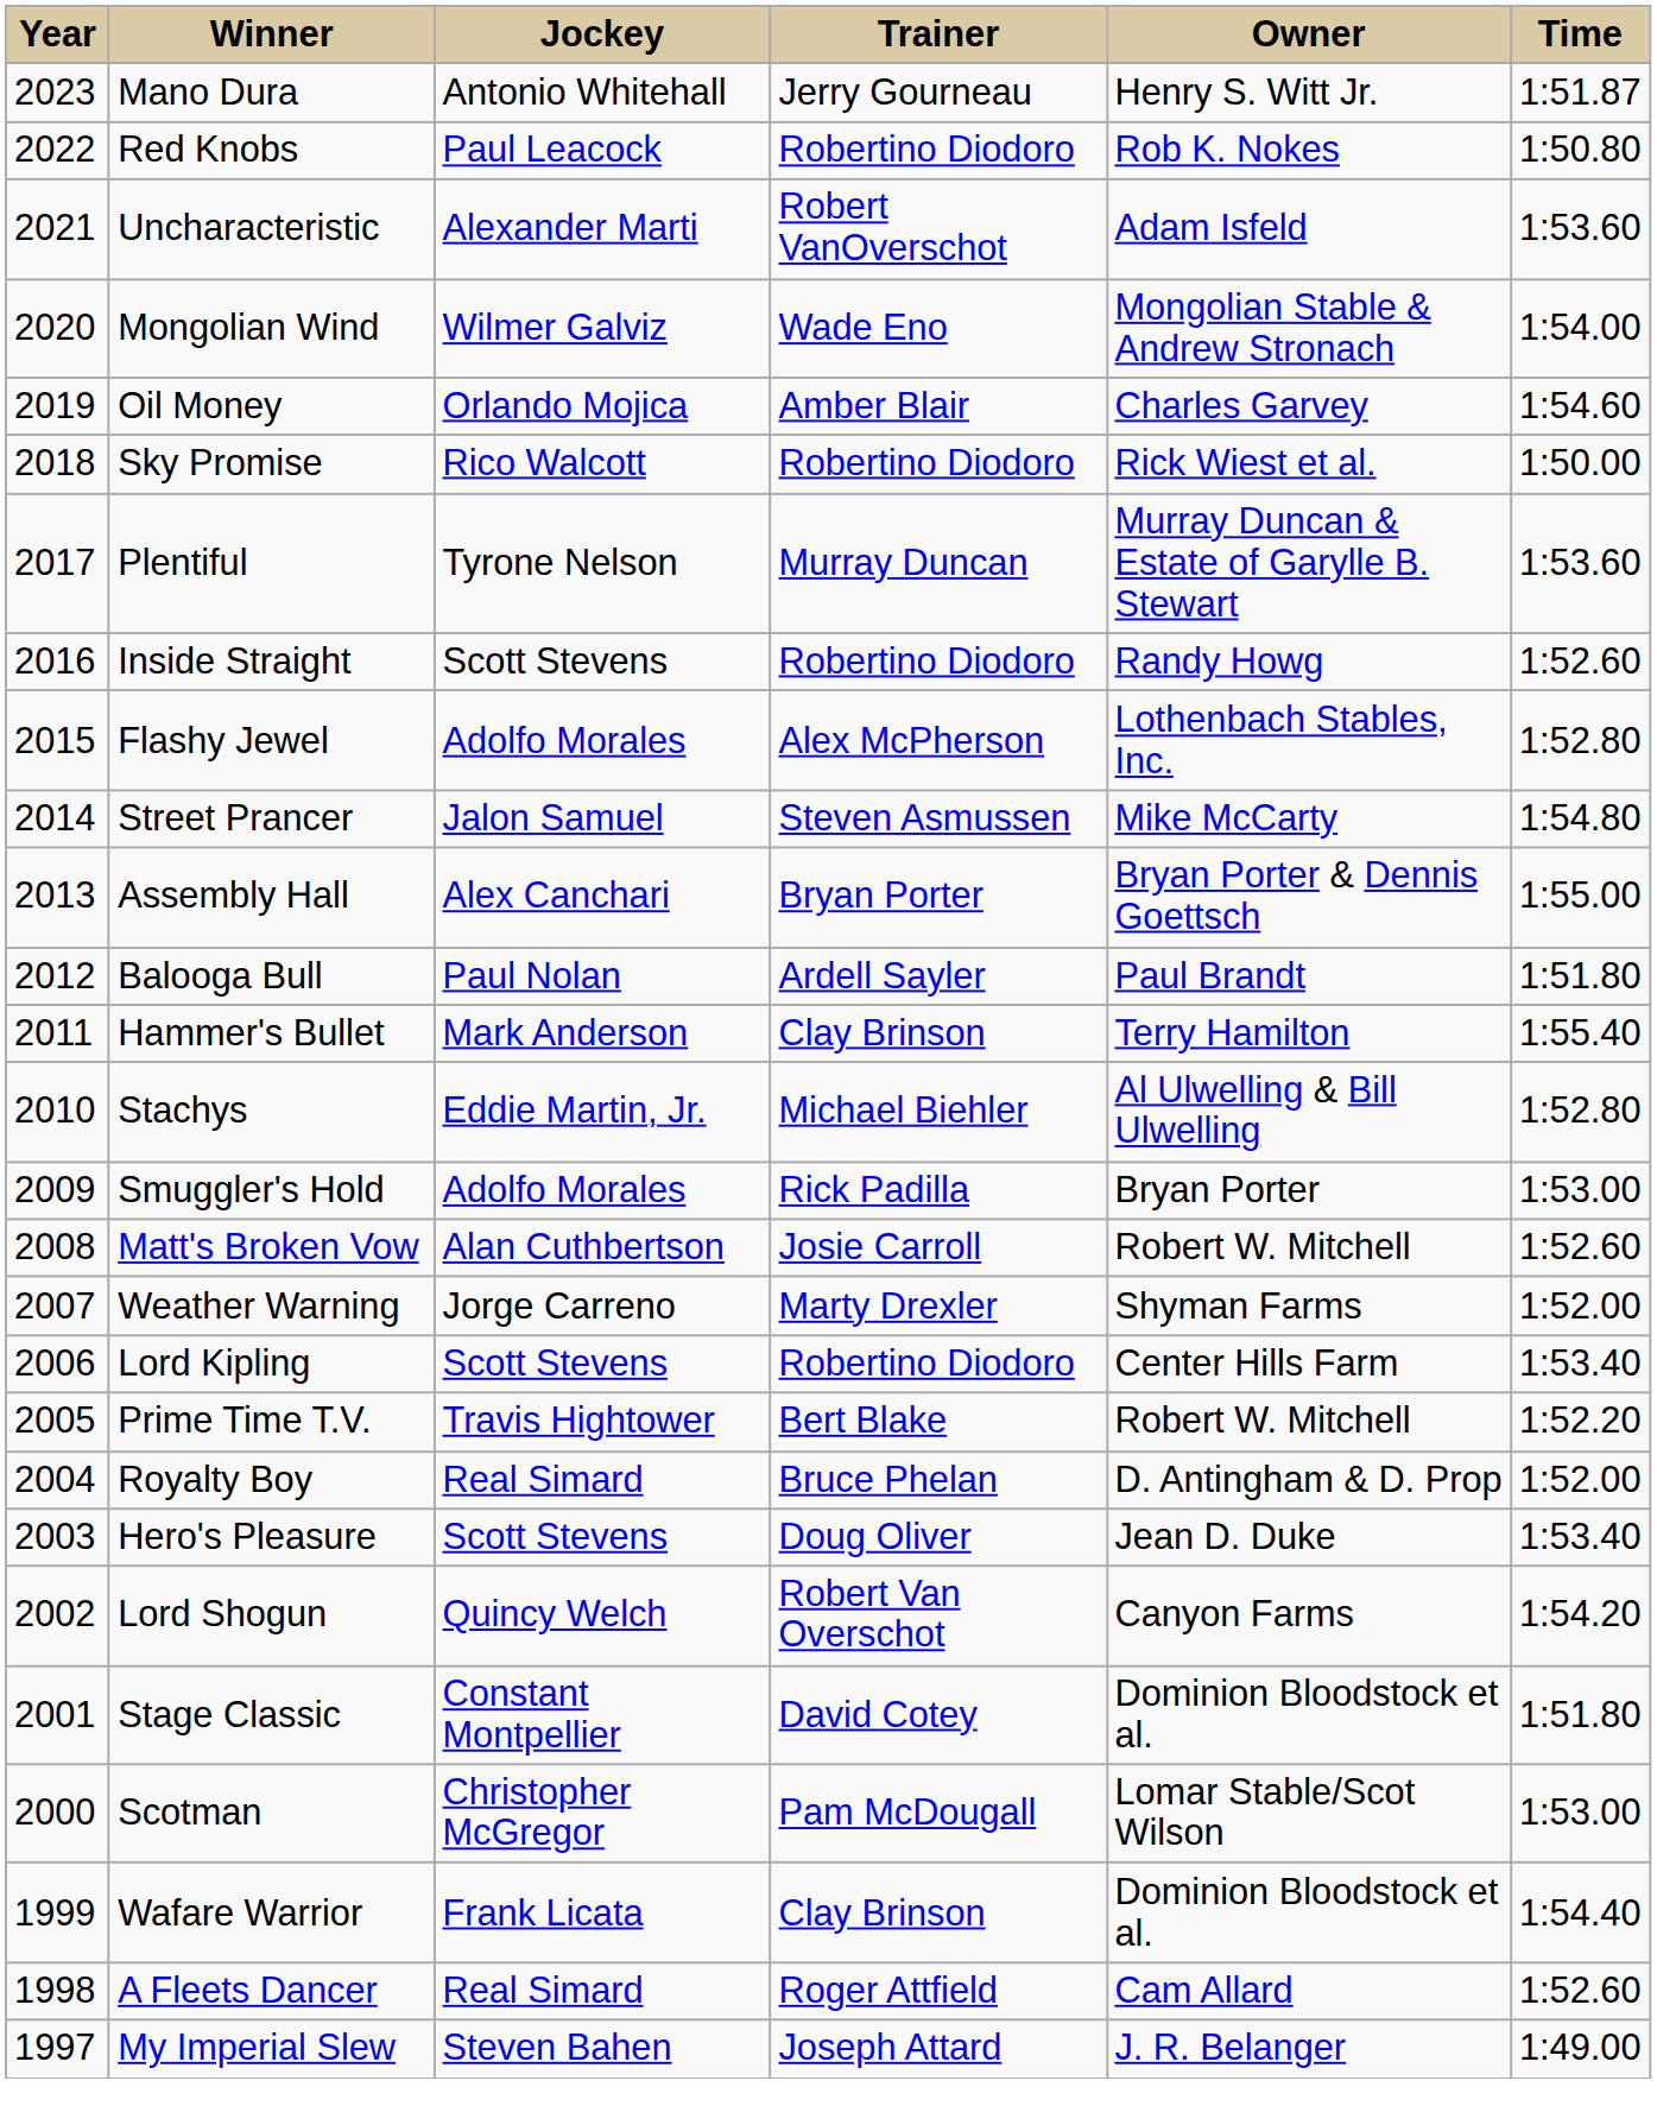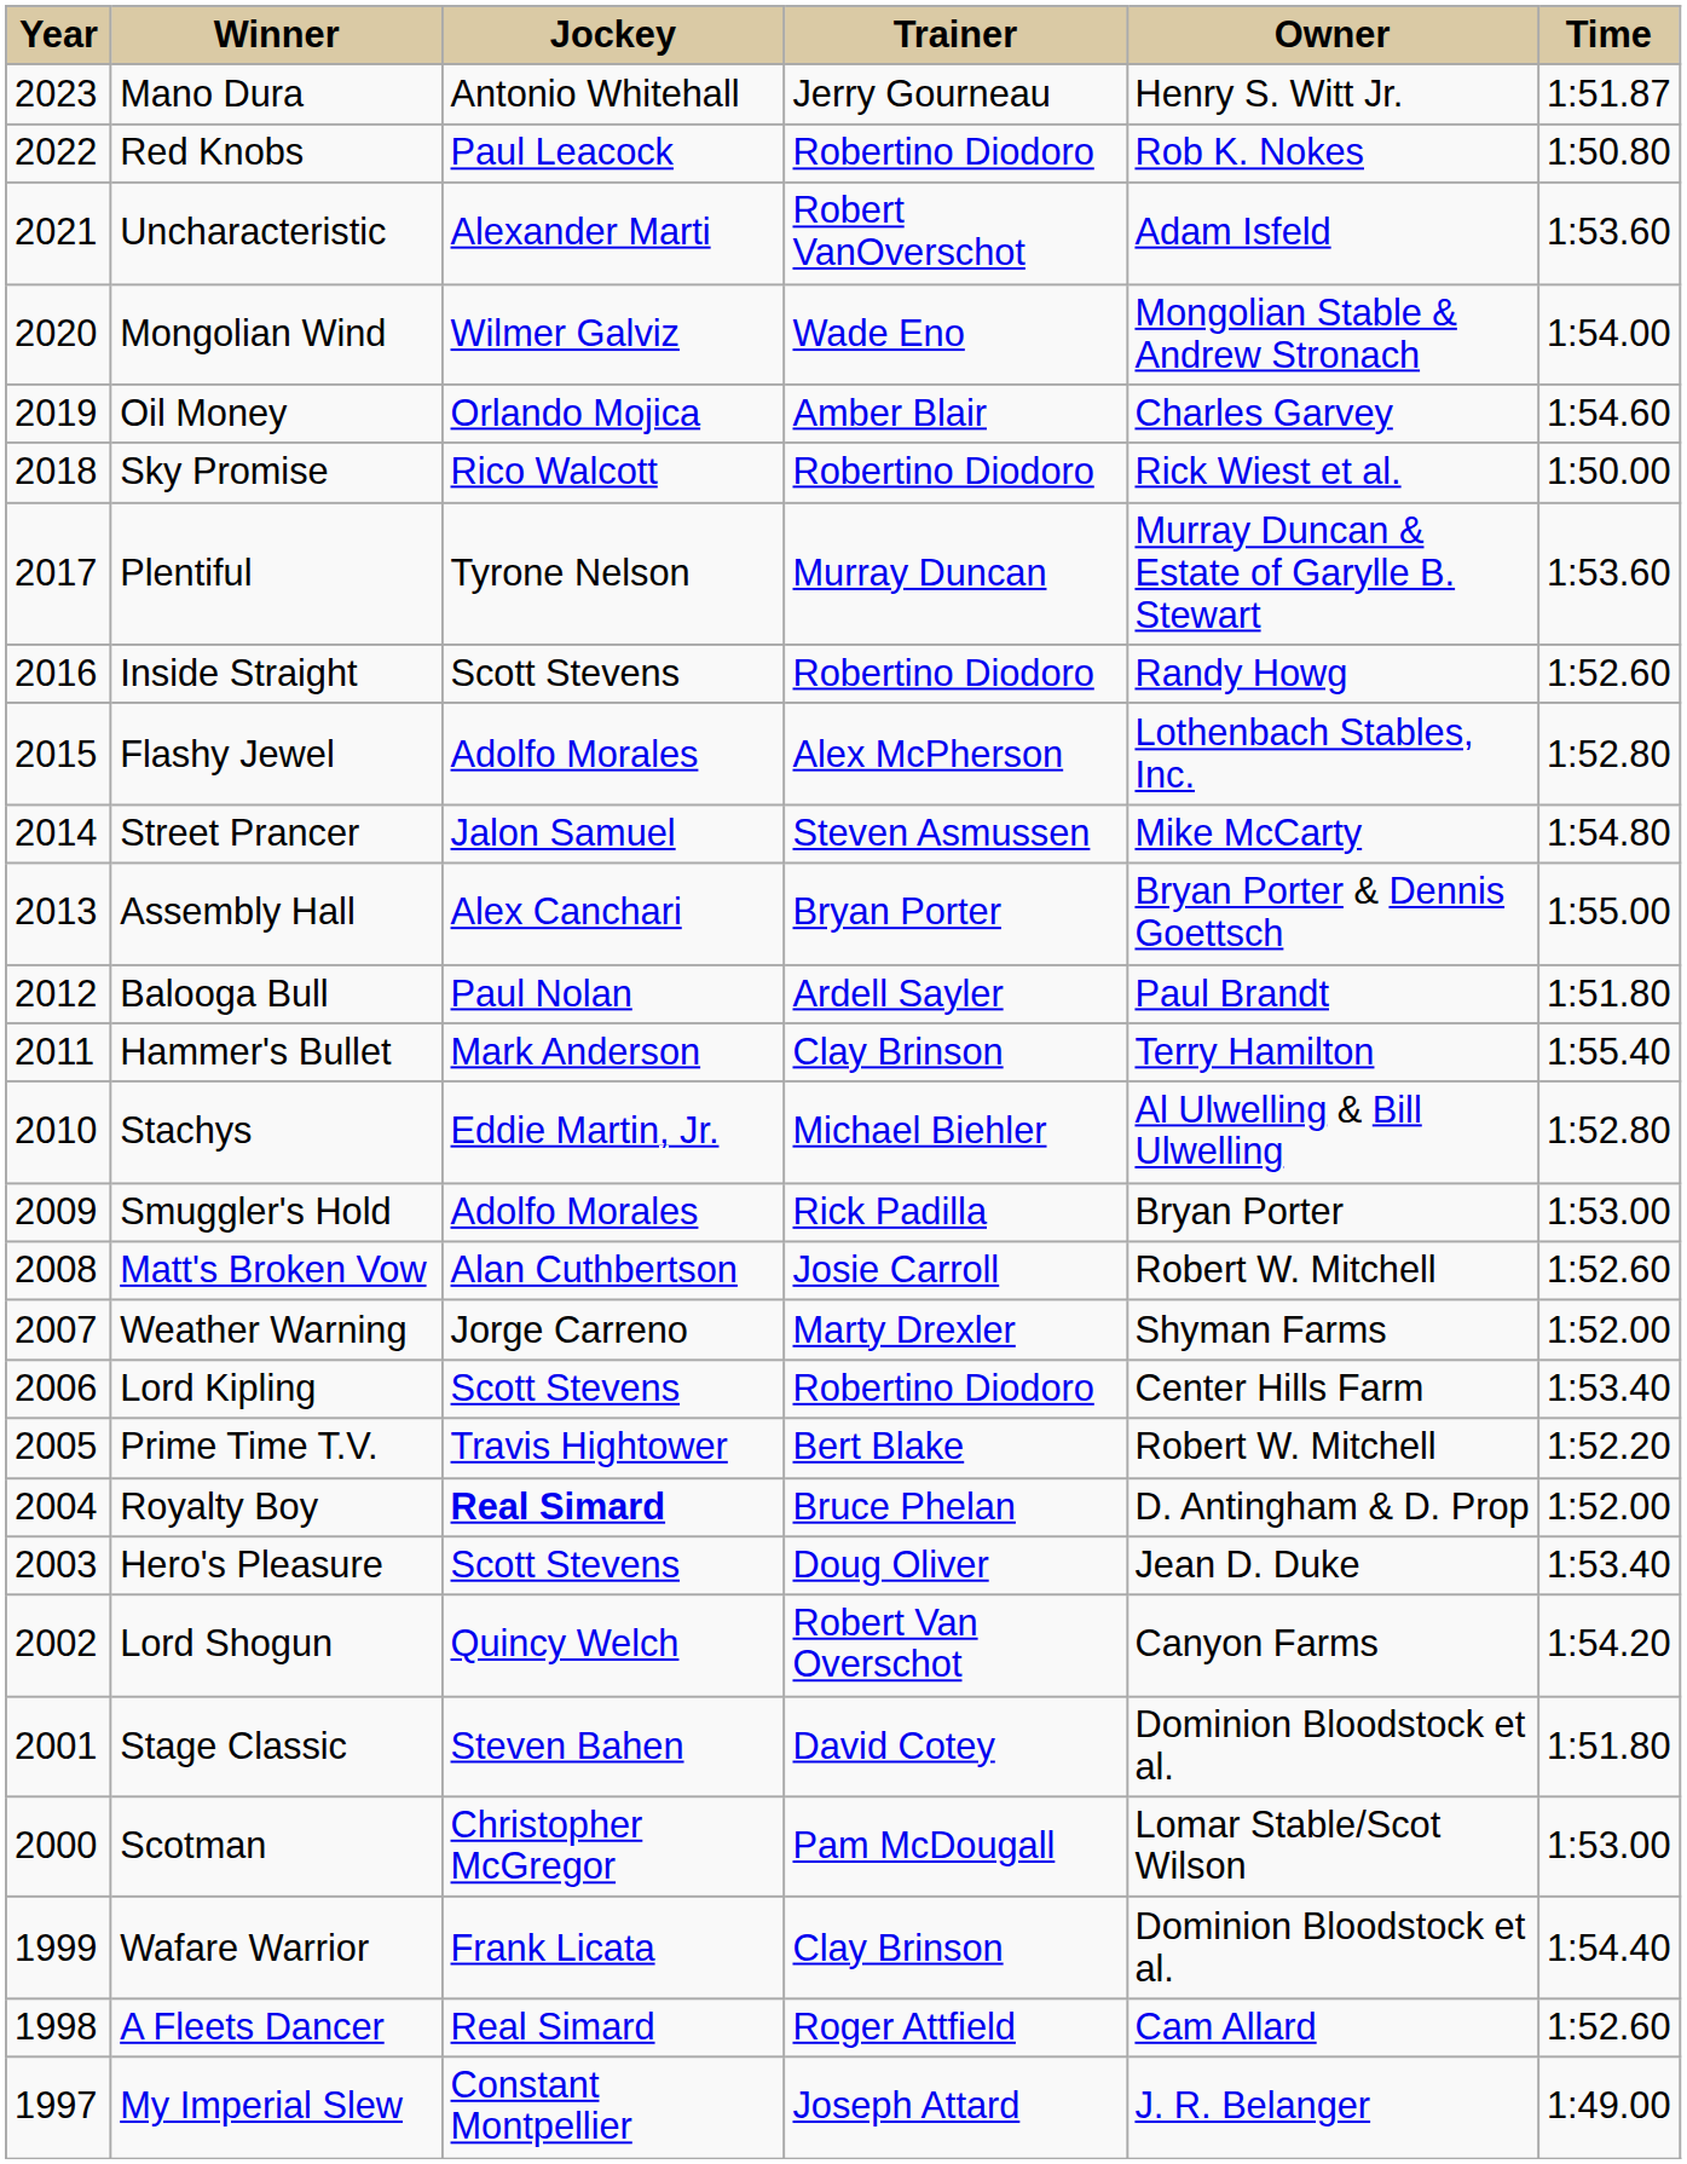Royalty Boy | Jockey: normal -> bold
Stage Classic | Jockey: Constant Montpellier -> Steven Bahen
My Imperial Slew | Jockey: Steven Bahen -> Constant Montpellier
